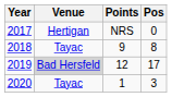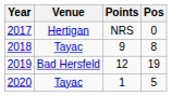2019 | Venue: lightgrey background -> no background
2019 | Pos: 17 -> 19
2020 | Pos: 3 -> 5
